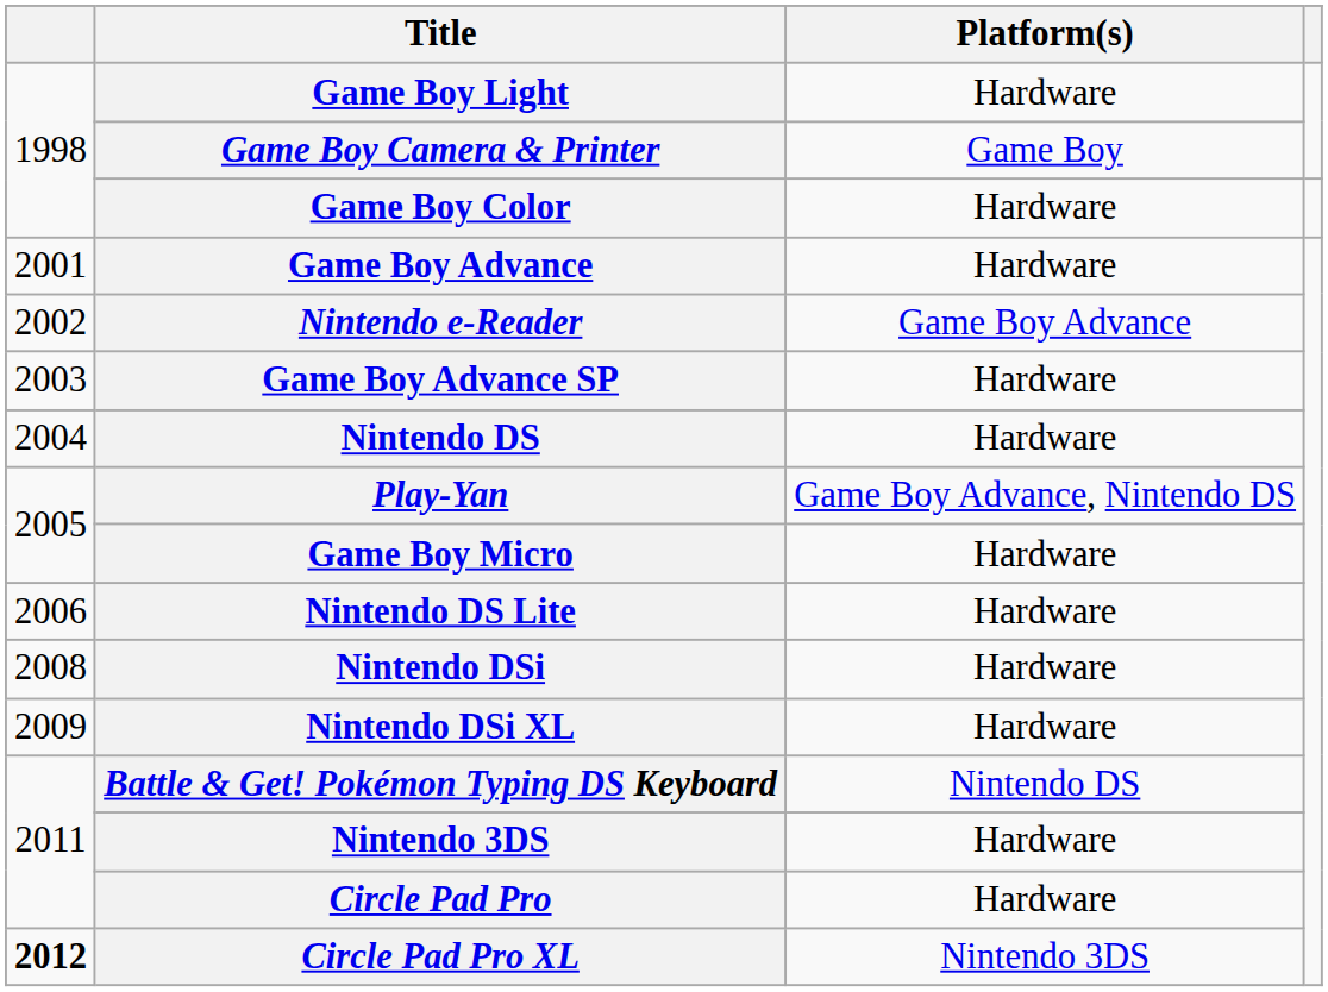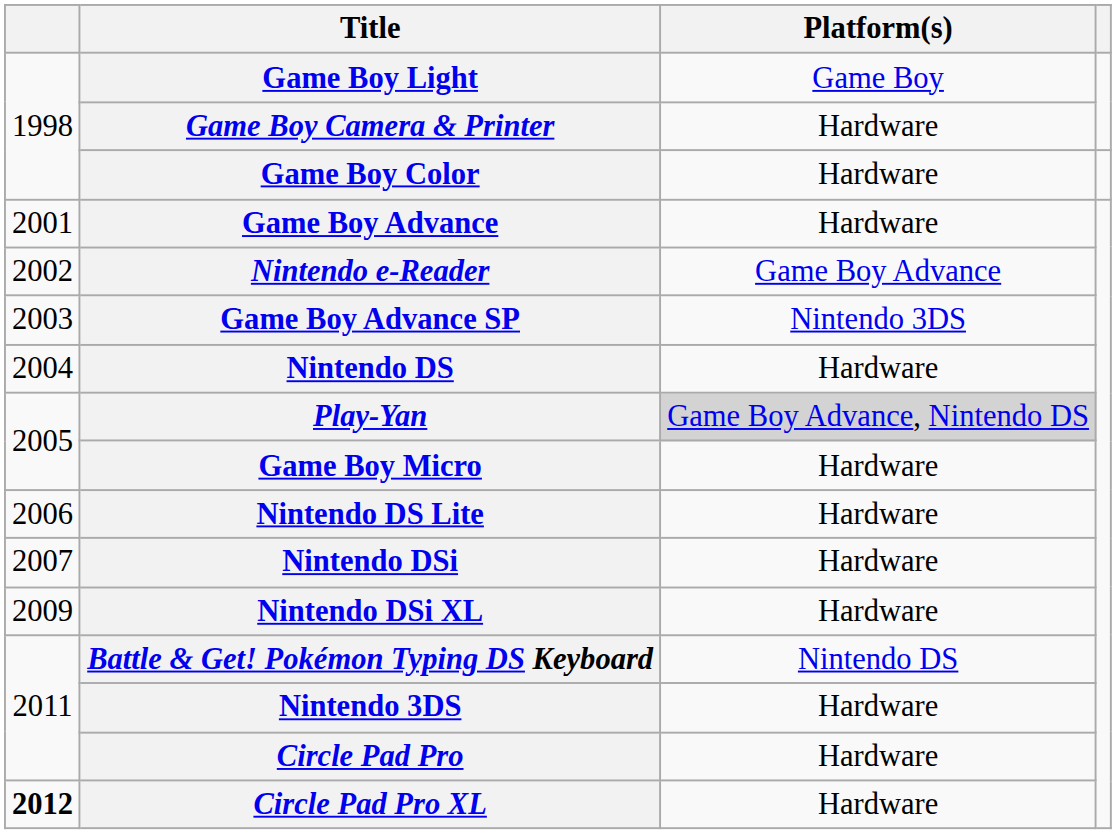Game Boy Light | Platform(s): Hardware -> Game Boy
Game Boy Camera & Printer | Platform(s): Game Boy -> Hardware
Game Boy Advance SP | Platform(s): Hardware -> Nintendo 3DS
Play-Yan | Platform(s): no background -> lightgrey background
Nintendo DSi | column 1: 2008 -> 2007
Circle Pad Pro XL | Platform(s): Nintendo 3DS -> Hardware
